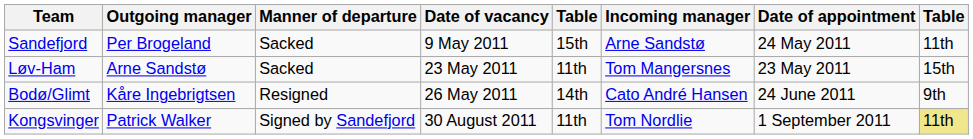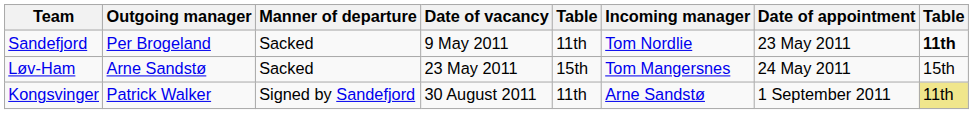Sandefjord | column 5: 15th -> 11th
Sandefjord | Incoming manager: Arne Sandstø -> Tom Nordlie
Sandefjord | Date of appointment: 24 May 2011 -> 23 May 2011
Sandefjord | column 8: normal -> bold
Løv-Ham | column 5: 11th -> 15th
Løv-Ham | Date of appointment: 23 May 2011 -> 24 May 2011
- row: Bodø/Glimt | Kåre Ingebrigtsen | Resigned | 26 May 2011 | 14th | Cato André Hansen | 24 June 2011 | 9th
Kongsvinger | Incoming manager: Tom Nordlie -> Arne Sandstø
